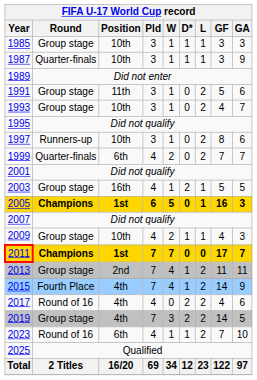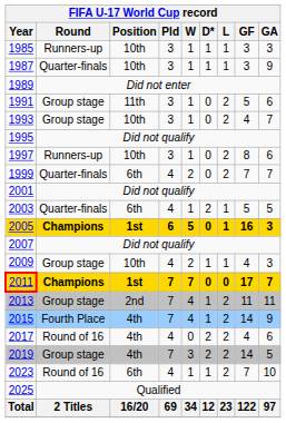1985 | Round: Group stage -> Runners-up
2003 | Round: Group stage -> Quarter-finals
2003 | Position: 16th -> 6th
